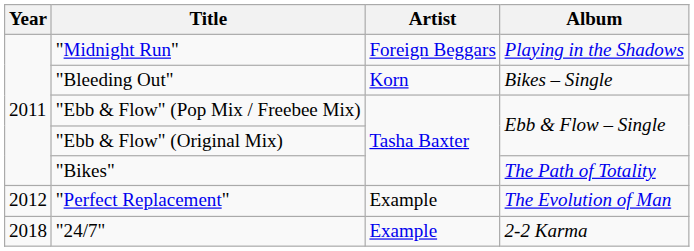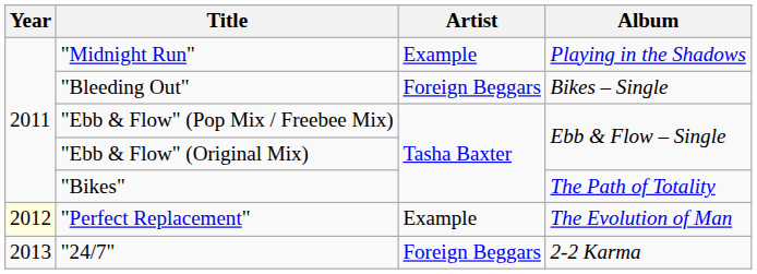"Midnight Run" | Artist: Foreign Beggars -> Example
"Bleeding Out" | Artist: Korn -> Foreign Beggars
"Perfect Replacement" | Year: no background -> lightyellow background
"24/7" | Year: 2018 -> 2013
"24/7" | Artist: Example -> Foreign Beggars
